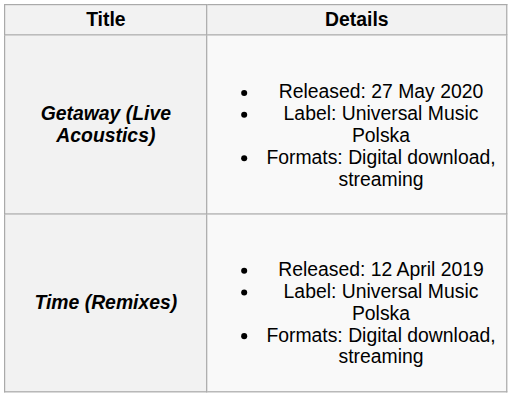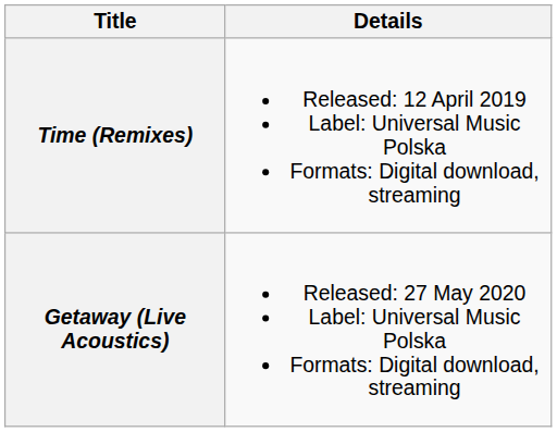rows swapped: Time (Remixes) <-> Getaway (Live Acoustics)
